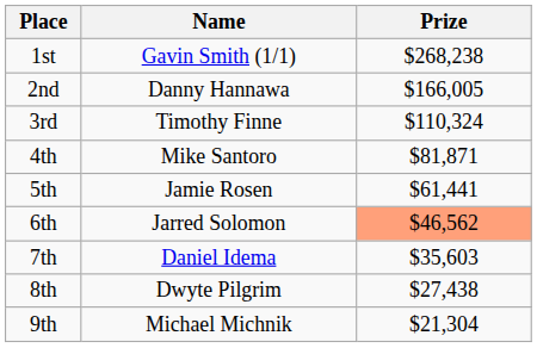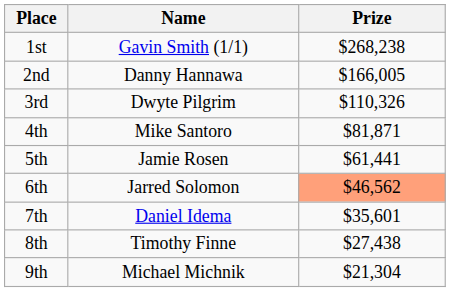3rd | Name: Timothy Finne -> Dwyte Pilgrim
3rd | Prize: $110,324 -> $110,326
7th | Prize: $35,603 -> $35,601
8th | Name: Dwyte Pilgrim -> Timothy Finne
